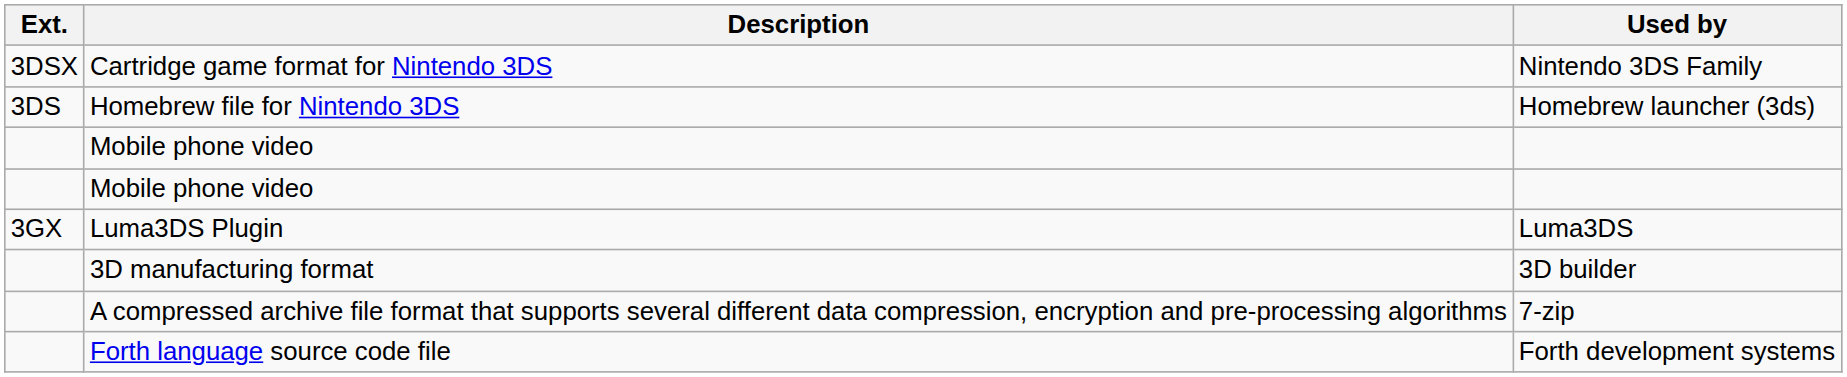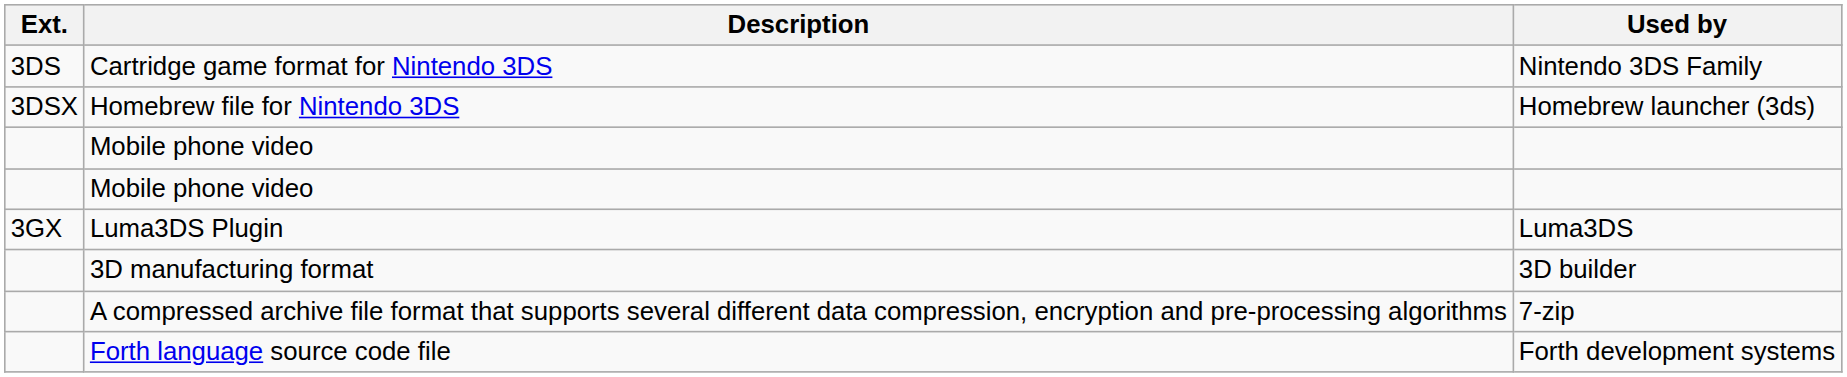Cartridge game format for Nintendo 3DS | Ext.: 3DSX -> 3DS
Homebrew file for Nintendo 3DS | Ext.: 3DS -> 3DSX
